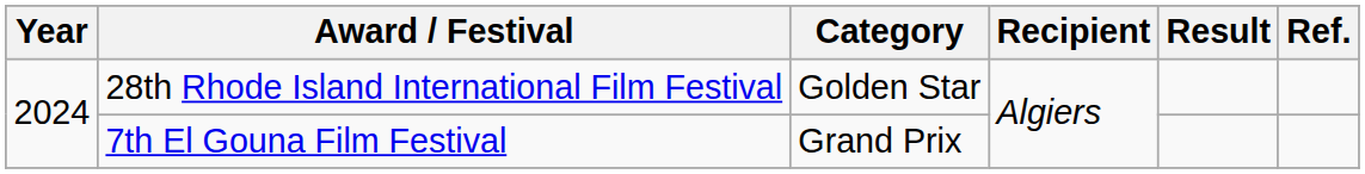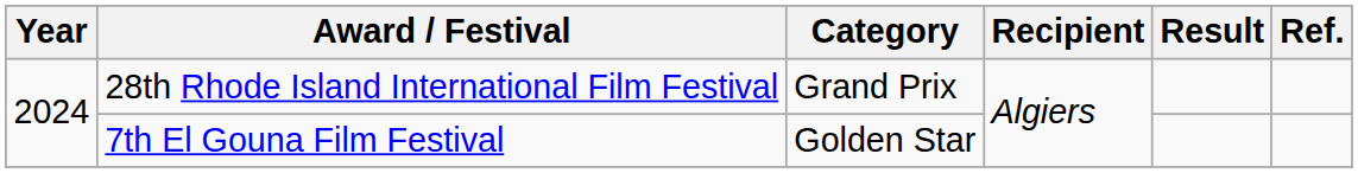28th Rhode Island International Film Festival | Category: Golden Star -> Grand Prix
7th El Gouna Film Festival | Category: Grand Prix -> Golden Star
